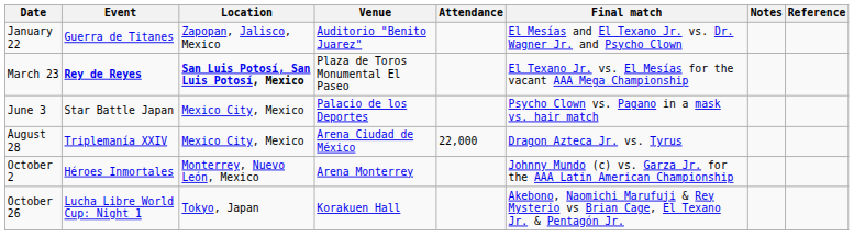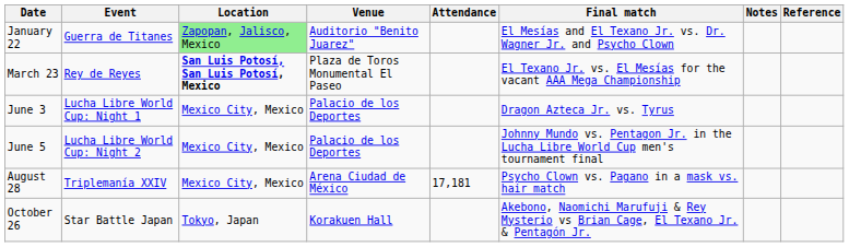January 22 | Location: no background -> lightgreen background
March 23 | Event: bold -> normal
June 3 | Event: Star Battle Japan -> Lucha Libre World Cup: Night 1
June 3 | Final match: Psycho Clown vs. Pagano in a mask vs. hair match -> Dragon Azteca Jr. vs. Tyrus
+ row: June 5 | Lucha Libre World Cup: Night 2 | Mexico City, Mexico | Palacio de los Deportes | Johnny Mundo vs. Pentagon Jr. in the Lucha Libre World Cup men's tournament final
August 28 | Attendance: 22,000 -> 17,181
August 28 | Final match: Dragon Azteca Jr. vs. Tyrus -> Psycho Clown vs. Pagano in a mask vs. hair match
- row: October 2 | Héroes Inmortales | Monterrey, Nuevo León, Mexico | Arena Monterrey | Johnny Mundo (c) vs. Garza Jr. for the AAA Latin American Championship
October 26 | Event: Lucha Libre World Cup: Night 1 -> Star Battle Japan
